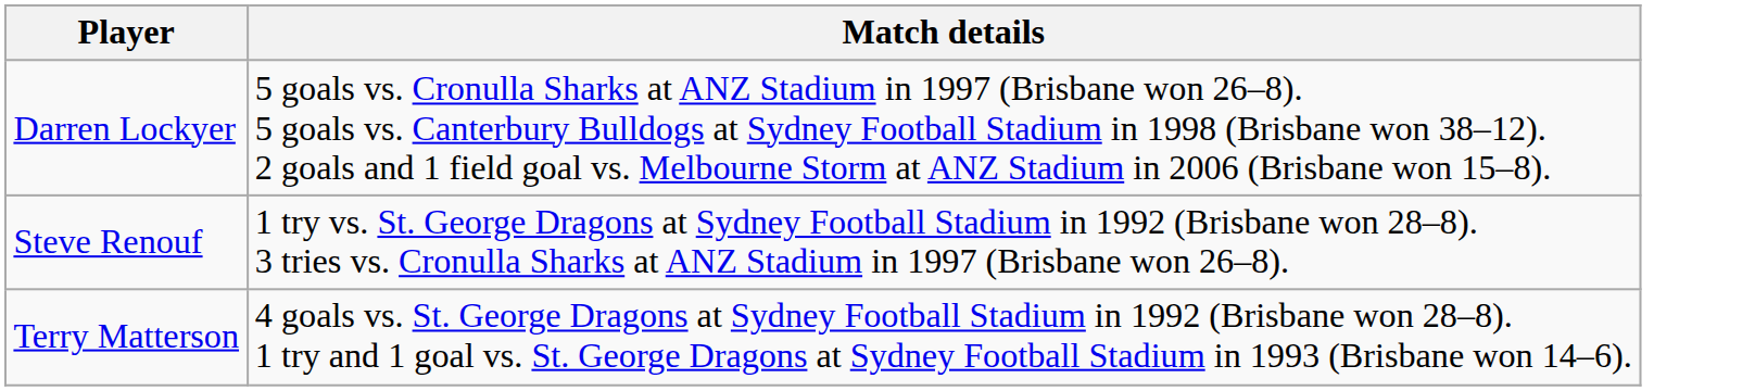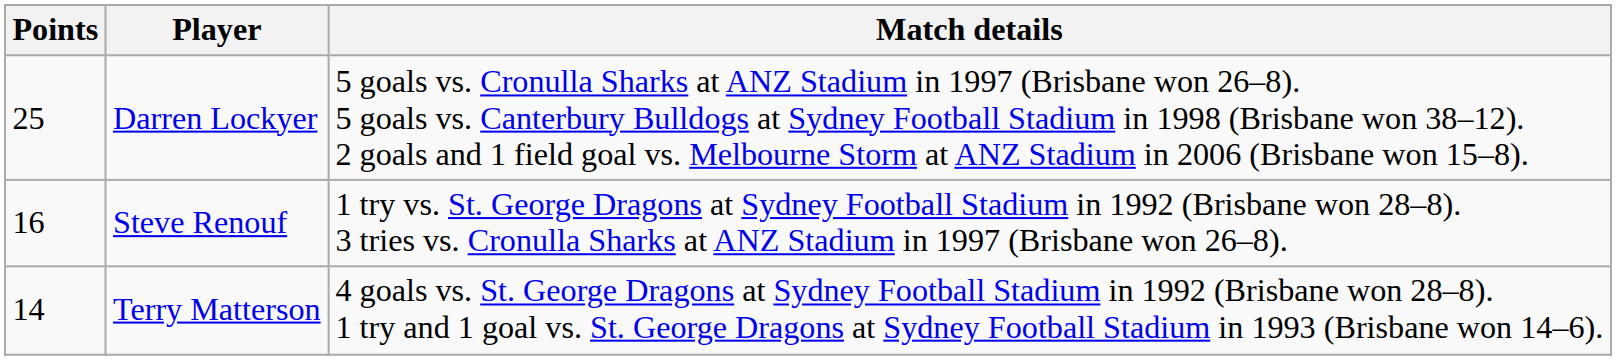+ column: Points | 25 | 16 | 14
